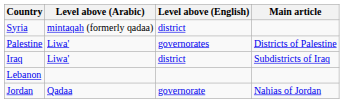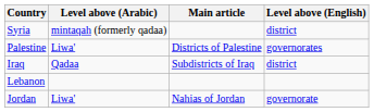columns swapped: Level above (English) <-> Main article
Iraq | Level above (Arabic): Liwa' -> Qadaa
Jordan | Level above (Arabic): Qadaa -> Liwa'
